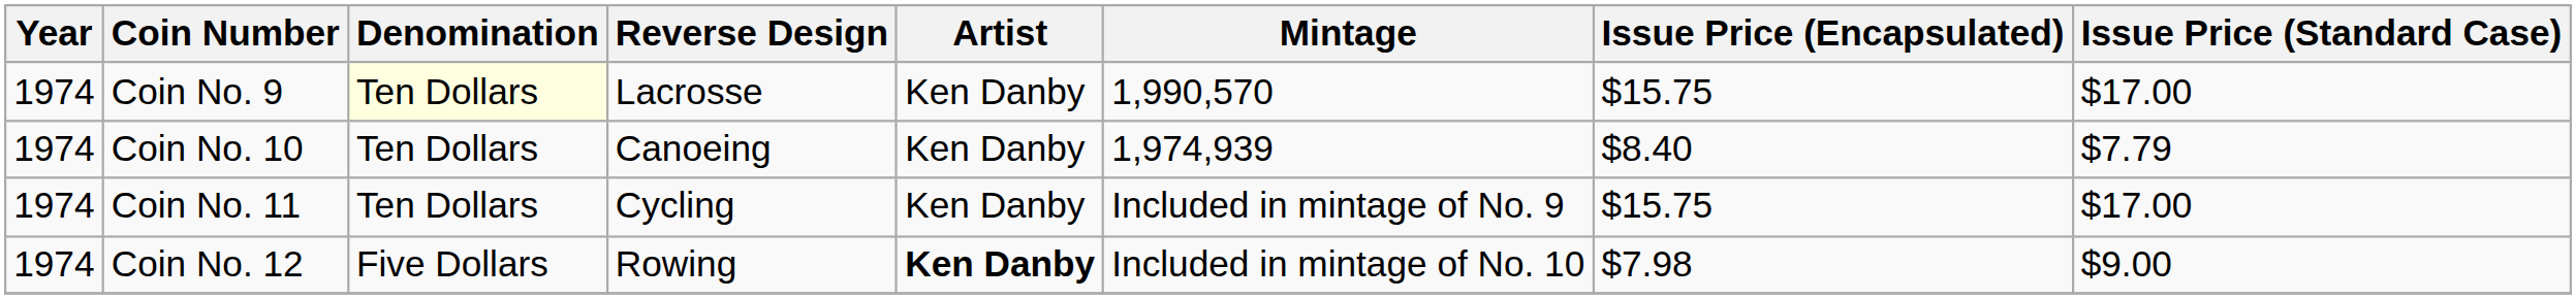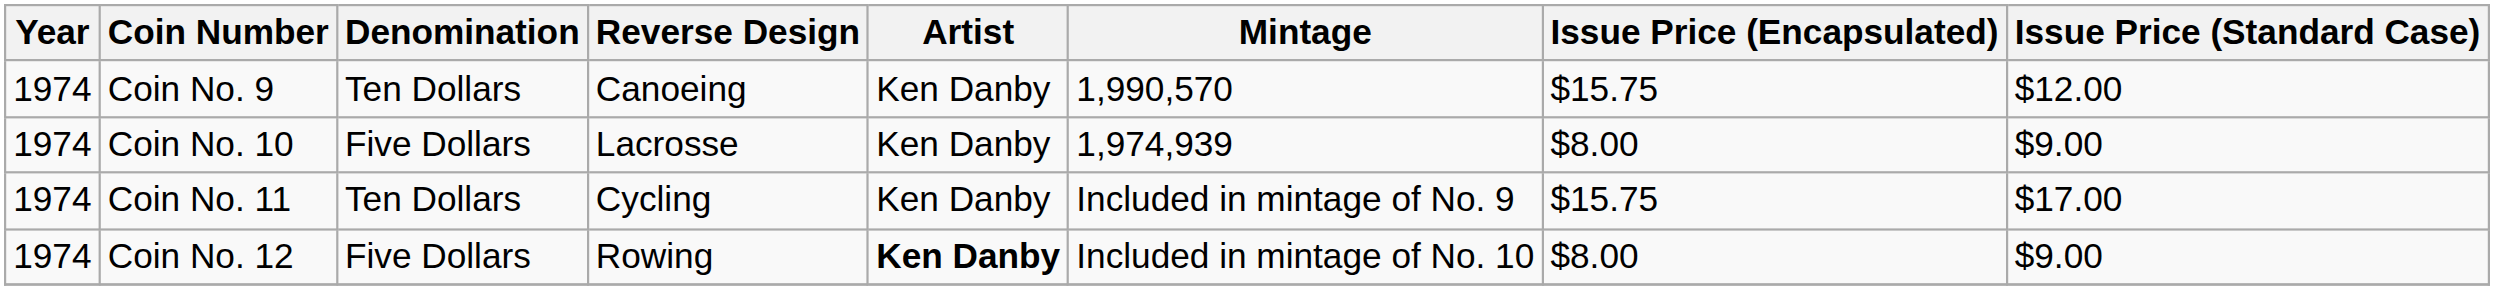Coin No. 9 | Denomination: lightyellow background -> no background
Coin No. 9 | Reverse Design: Lacrosse -> Canoeing
Coin No. 9 | Issue Price (Standard Case): $17.00 -> $12.00
Coin No. 10 | Denomination: Ten Dollars -> Five Dollars
Coin No. 10 | Reverse Design: Canoeing -> Lacrosse
Coin No. 10 | Issue Price (Encapsulated): $8.40 -> $8.00
Coin No. 10 | Issue Price (Standard Case): $7.79 -> $9.00
Coin No. 12 | Issue Price (Encapsulated): $7.98 -> $8.00
